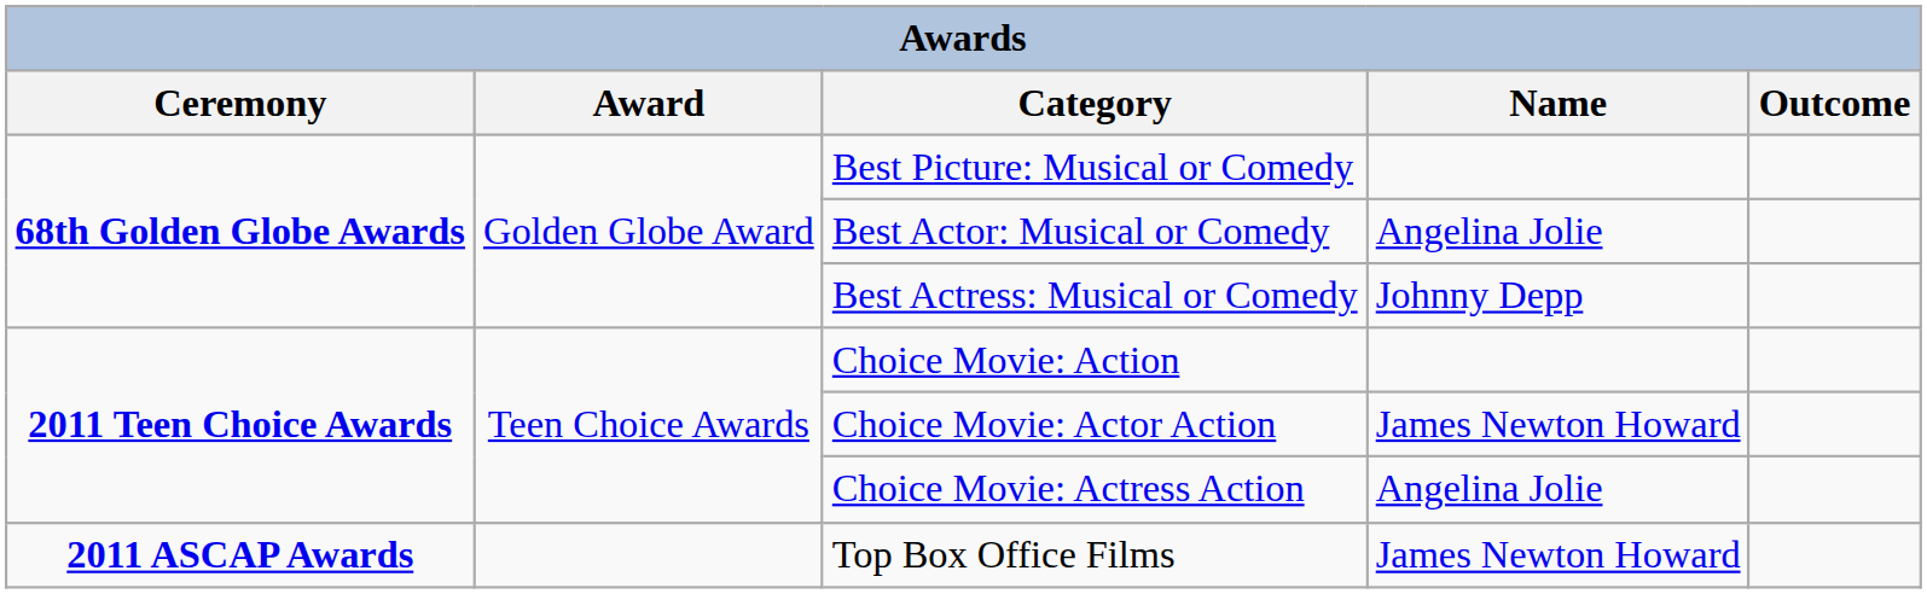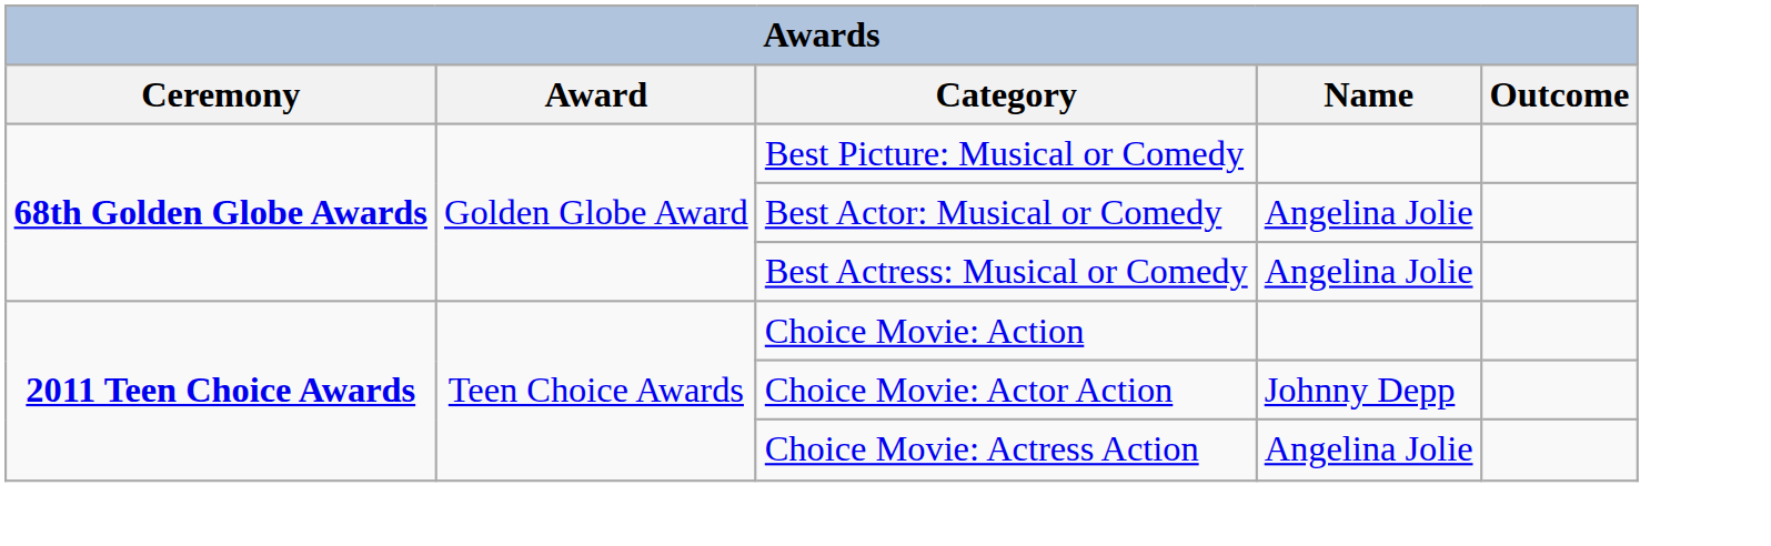Best Actress: Musical or Comedy | Name: Johnny Depp -> Angelina Jolie
Choice Movie: Actor Action | Name: James Newton Howard -> Johnny Depp
- row: 2011 ASCAP Awards | Top Box Office Films | James Newton Howard
